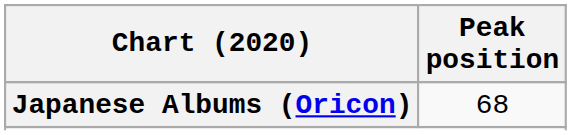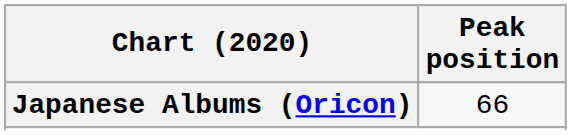Japanese Albums (Oricon) | Peak position: 68 -> 66
